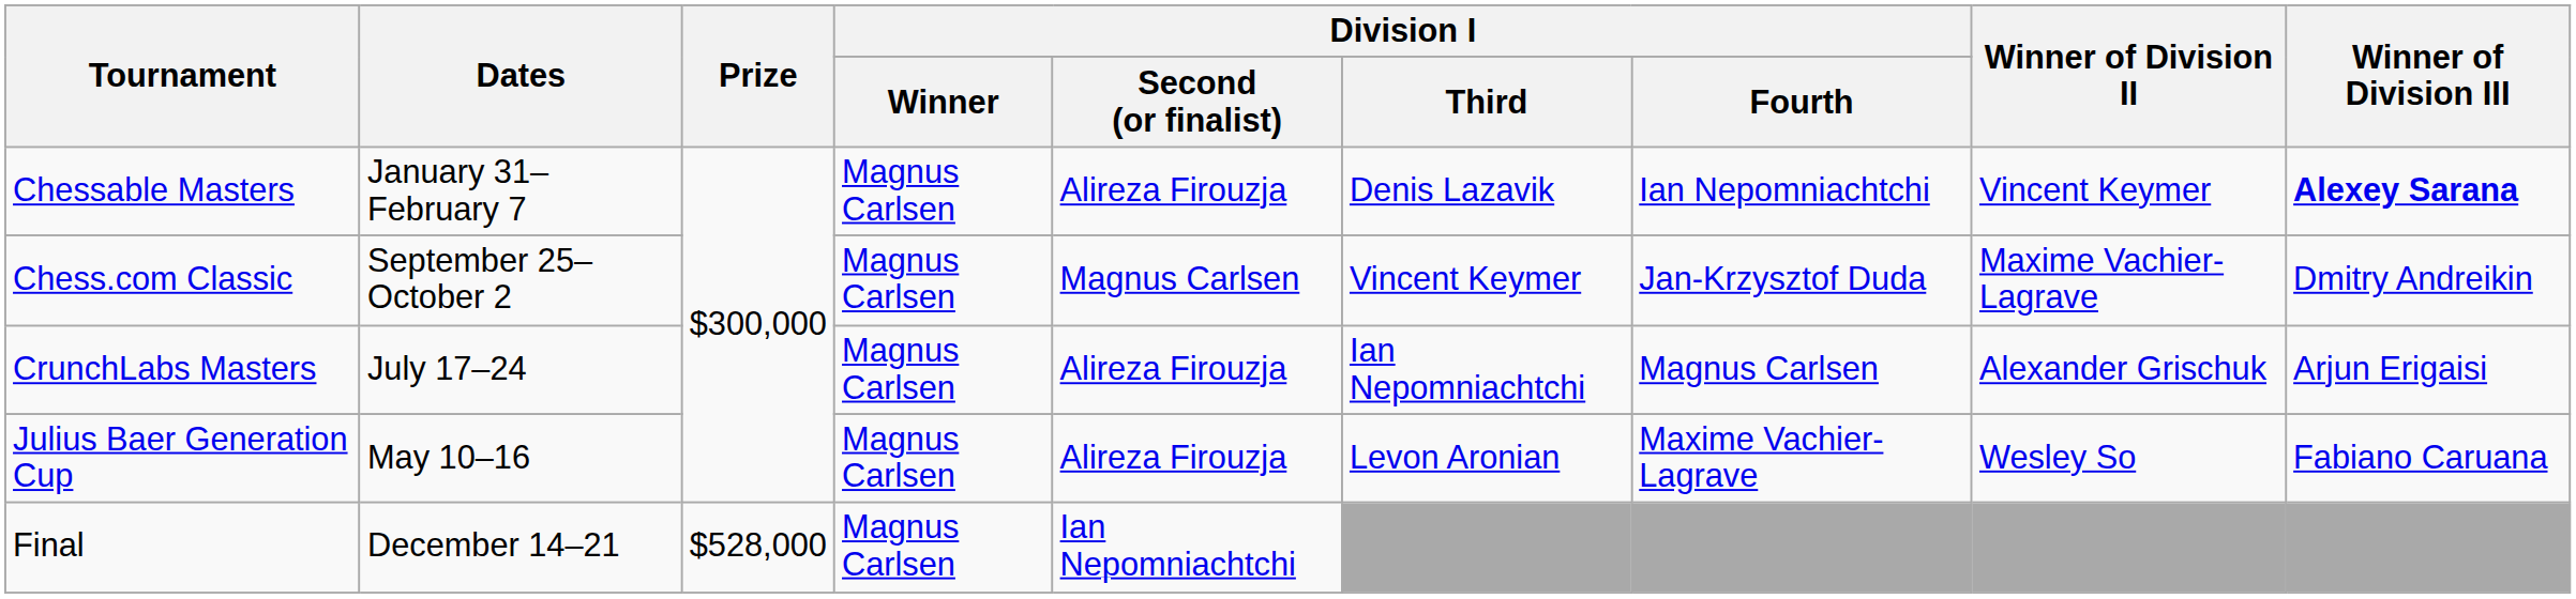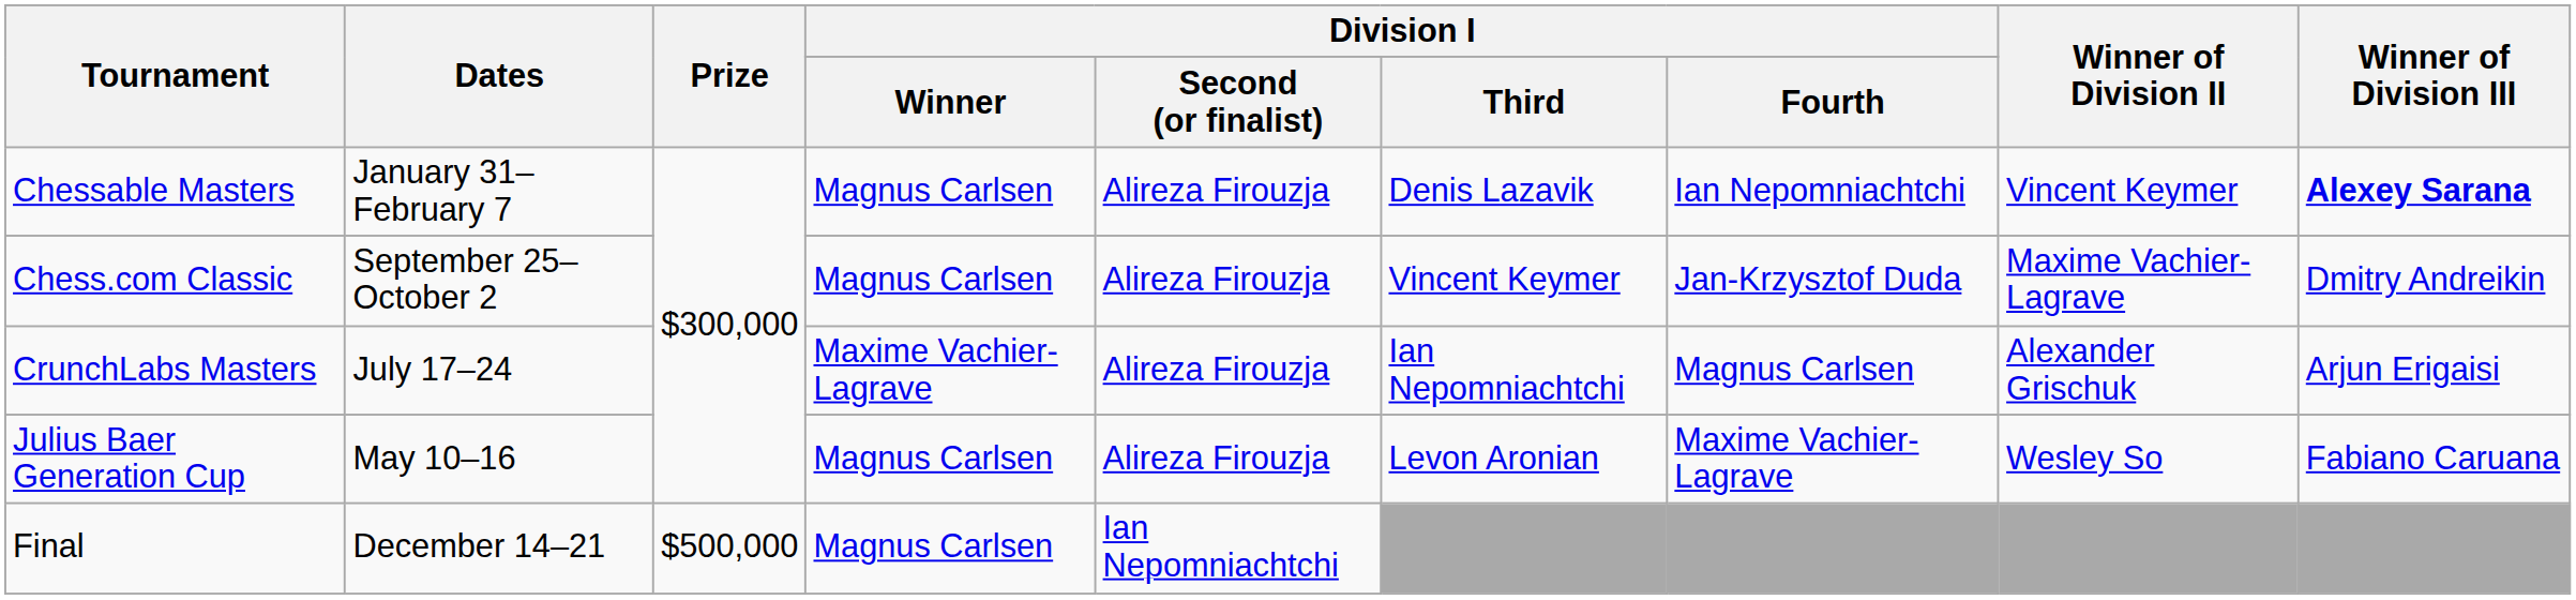Chess.com Classic | Division I / Second (or finalist): Magnus Carlsen -> Alireza Firouzja
CrunchLabs Masters | Division I / Winner: Magnus Carlsen -> Maxime Vachier-Lagrave
Final | Prize: $528,000 -> $500,000
